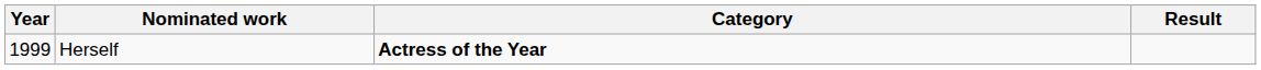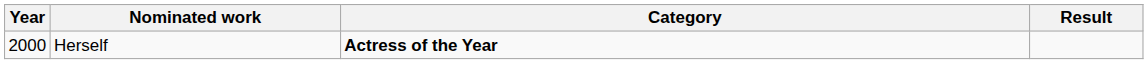Herself | Year: 1999 -> 2000
